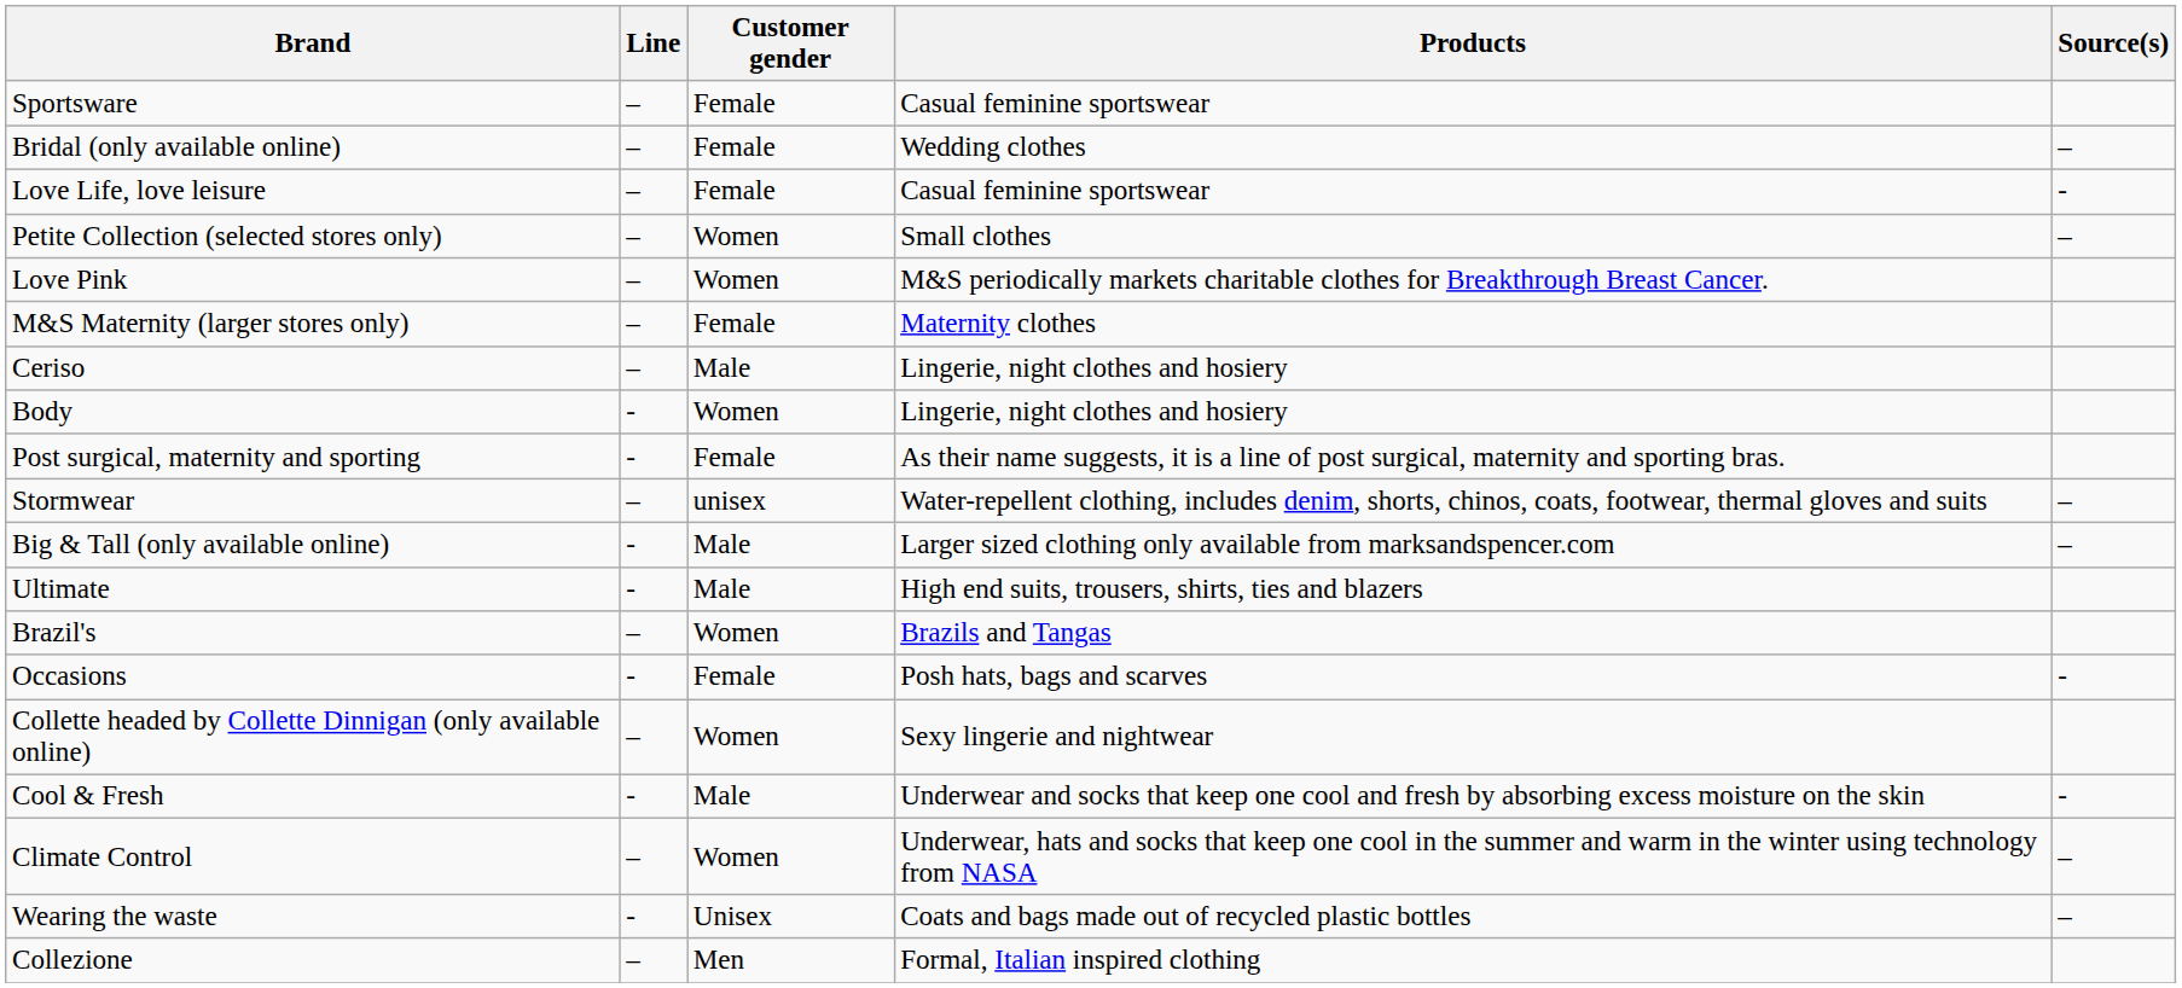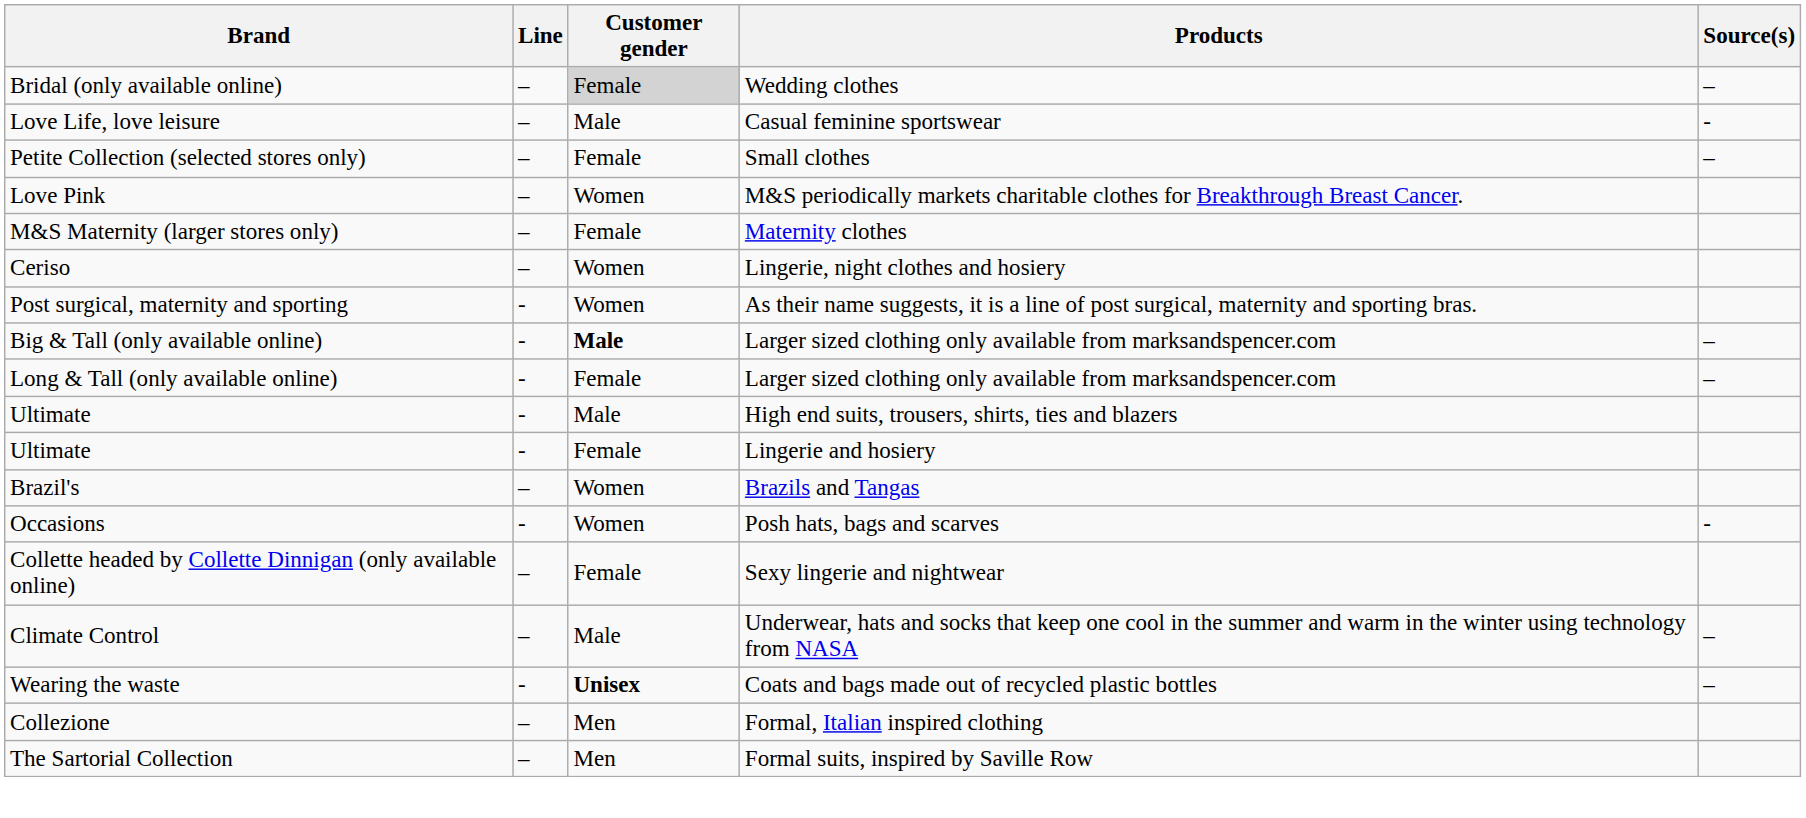- row: Sportsware | – | Female | Casual feminine sportswear
Bridal (only available online) | Customer gender: no background -> lightgrey background
Love Life, love leisure | Customer gender: Female -> Male
Petite Collection (selected stores only) | Customer gender: Women -> Female
Ceriso | Customer gender: Male -> Women
- row: Body | - | Women | Lingerie, night clothes and hosiery
Post surgical, maternity and sporting | Customer gender: Female -> Women
- row: Stormwear | – | unisex | Water-repellent clothing, includes denim, shorts, chinos, coats, footwear, thermal gloves and suits | –
Big & Tall (only available online) | Customer gender: normal -> bold
+ row: Long & Tall (only available online) | - | Female | Larger sized clothing only available from marksandspencer.com | –
+ row: Ultimate | - | Female | Lingerie and hosiery
Occasions | Customer gender: Female -> Women
Collette headed by Collette Dinnigan (only available online) | Customer gender: Women -> Female
- row: Cool & Fresh | - | Male | Underwear and socks that keep one cool and fresh by absorbing excess moisture on the skin | -
Climate Control | Customer gender: Women -> Male
Wearing the waste | Customer gender: normal -> bold
+ row: The Sartorial Collection | – | Men | Formal suits, inspired by Saville Row
